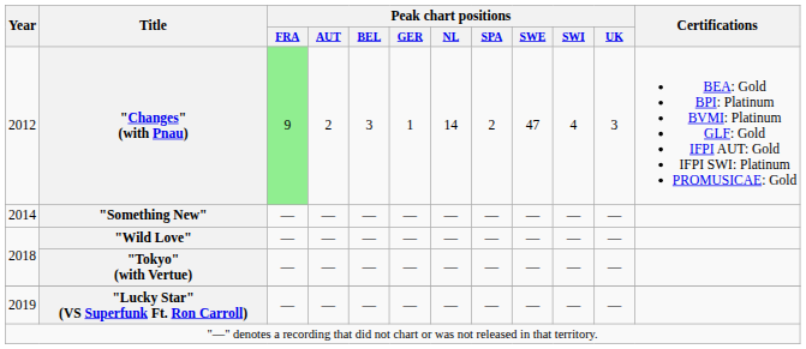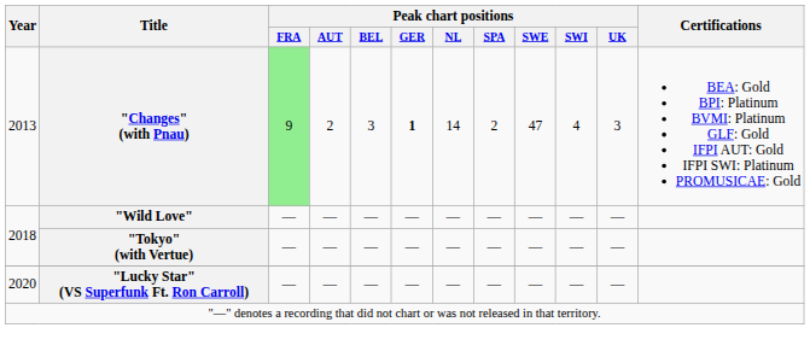"Changes" (with Pnau) | Year: 2012 -> 2013
"Changes" (with Pnau) | Peak chart positions / GER: normal -> bold
- row: 2014 | "Something New" | — | — | — | — | — | — | — | — | —
"Lucky Star" (VS Superfunk Ft. Ron Carroll) | Year: 2019 -> 2020
